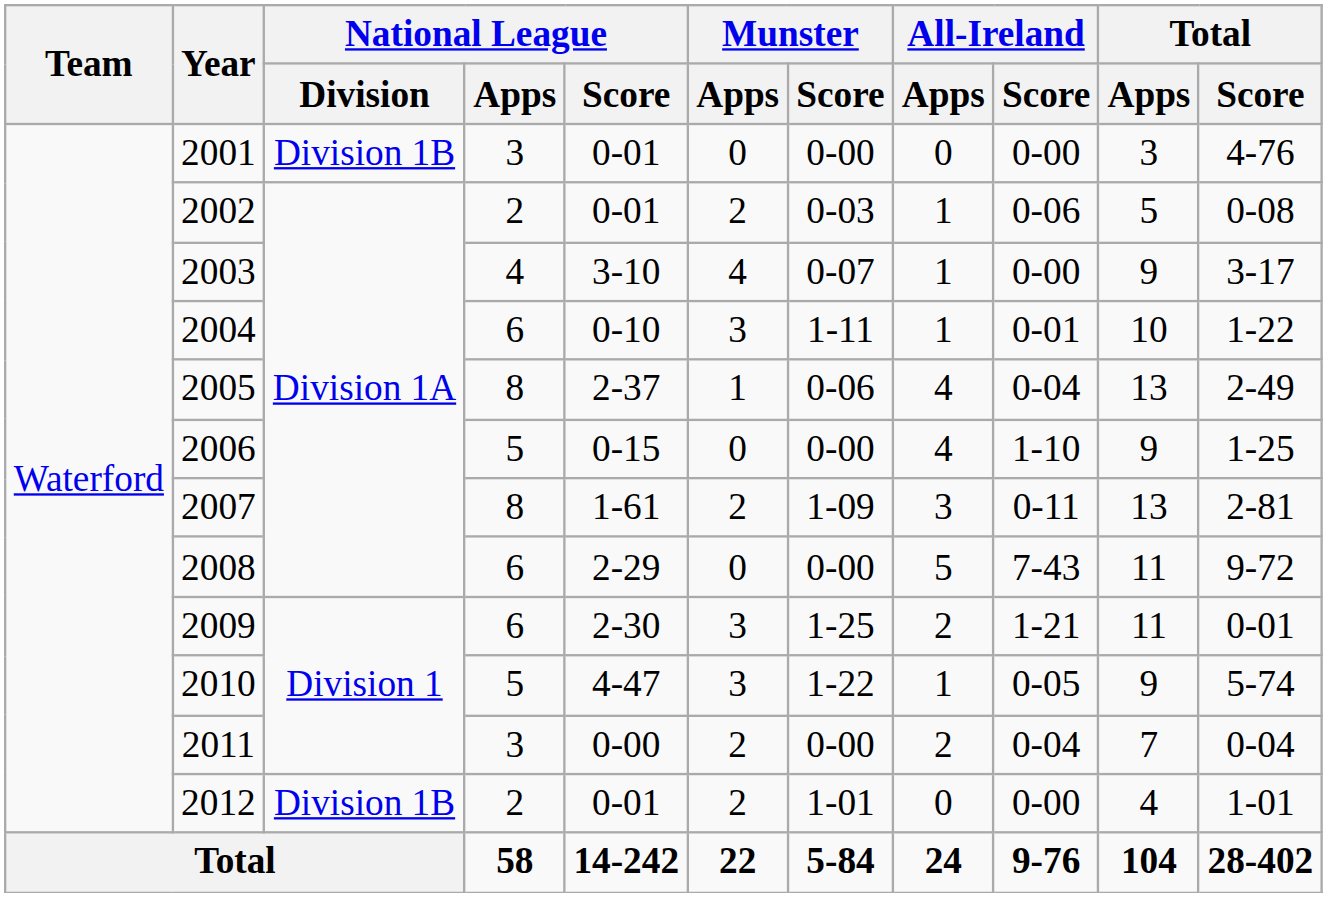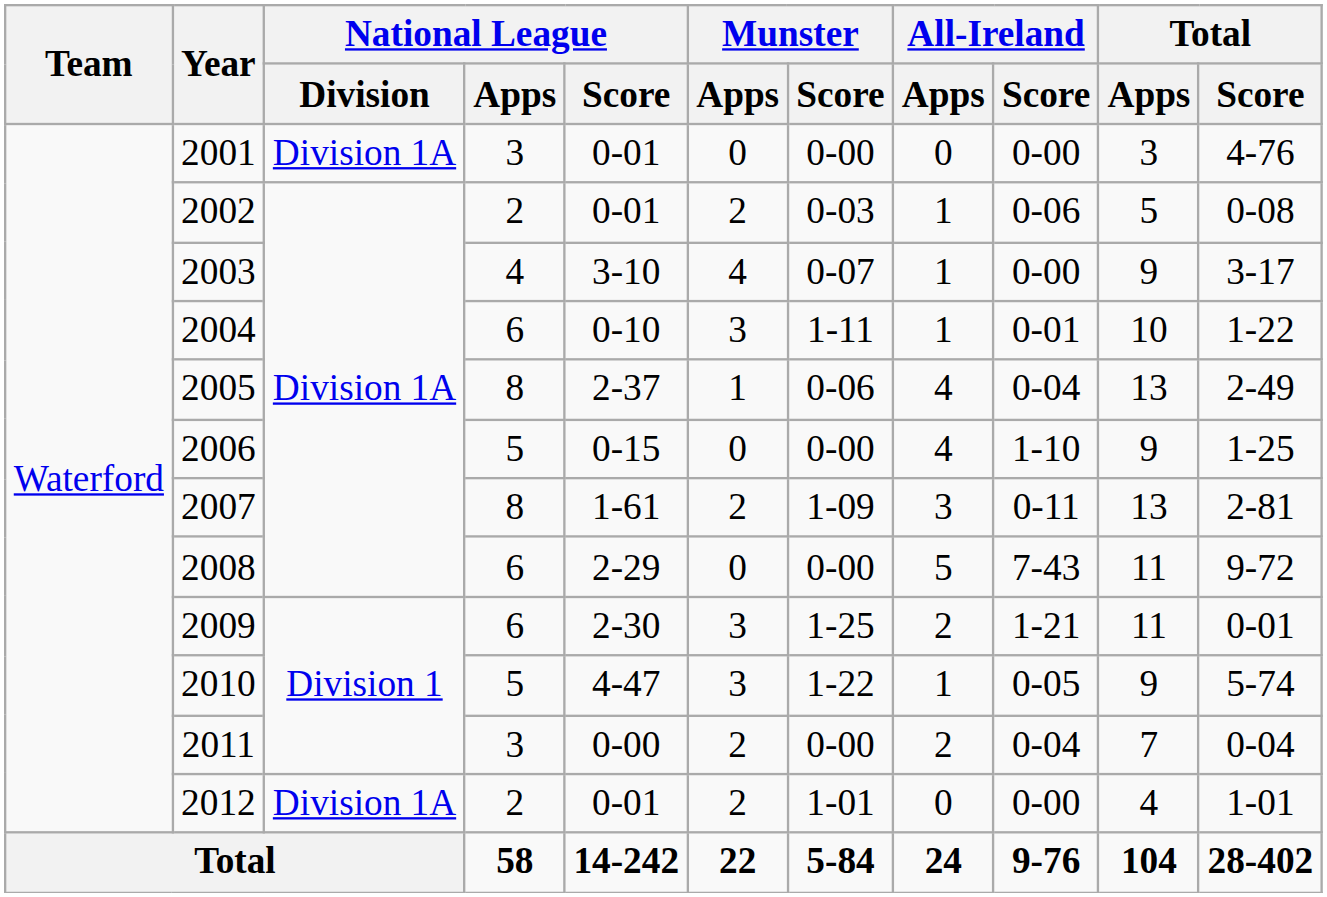2001 | National League / Division: Division 1B -> Division 1A
2012 | National League / Division: Division 1B -> Division 1A
